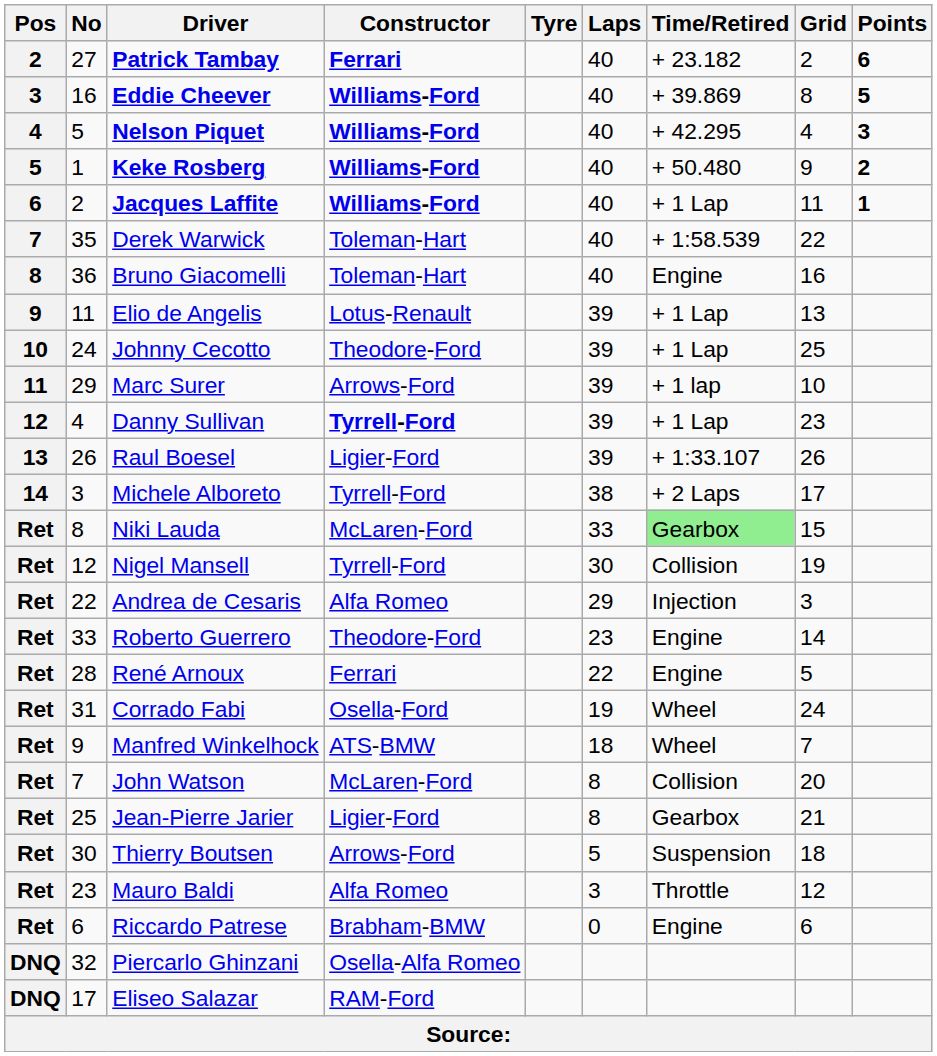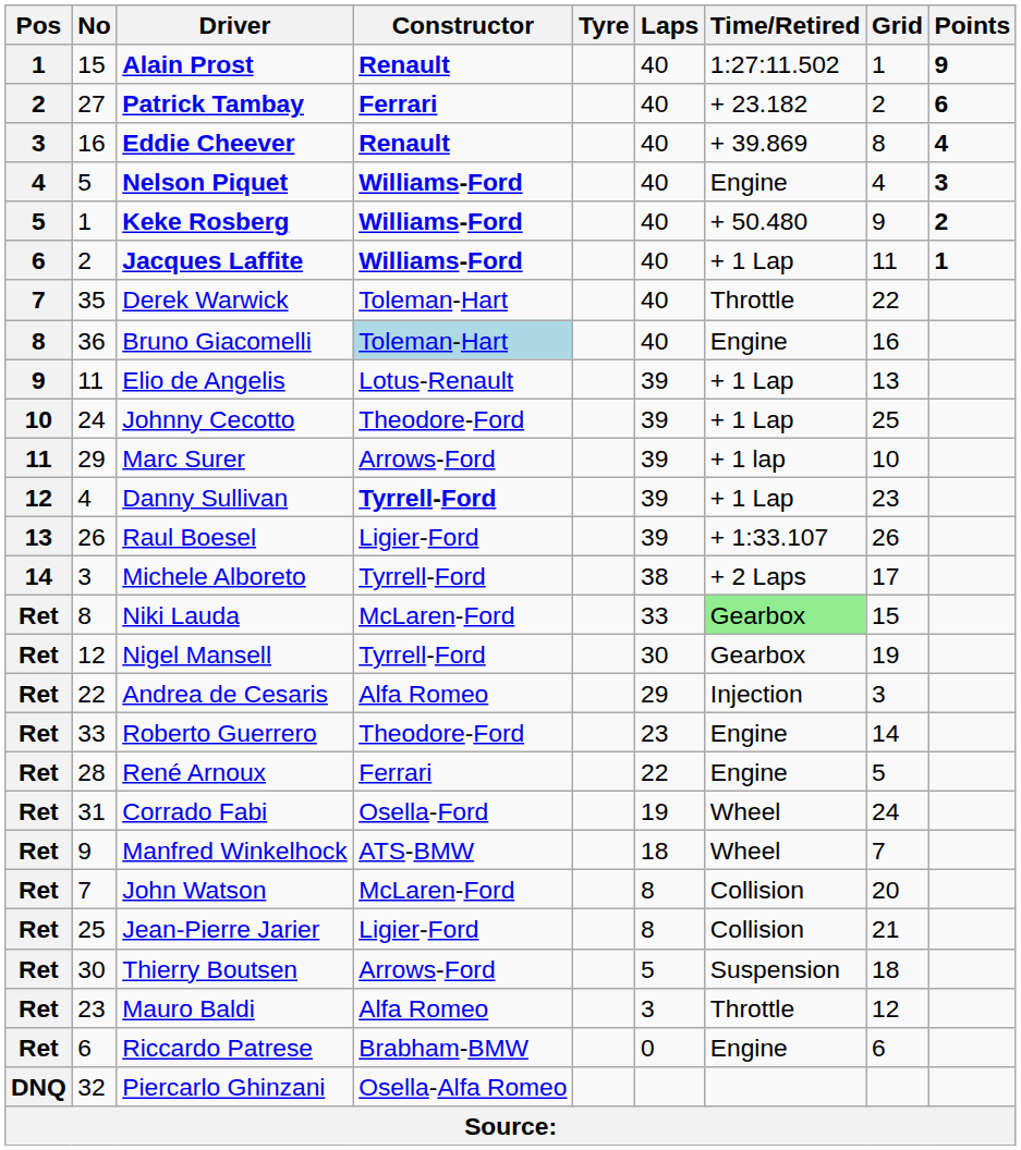+ row: 1 | 15 | Alain Prost | Renault | 40 | 1:27:11.502 | 1 | 9
Eddie Cheever | Constructor: Williams-Ford -> Renault
Eddie Cheever | Points: 5 -> 4
Nelson Piquet | Time/Retired: + 42.295 -> Engine
Derek Warwick | Time/Retired: + 1:58.539 -> Throttle
Bruno Giacomelli | Constructor: no background -> lightblue background
Nigel Mansell | Time/Retired: Collision -> Gearbox
Jean-Pierre Jarier | Time/Retired: Gearbox -> Collision
- row: DNQ | 17 | Eliseo Salazar | RAM-Ford
